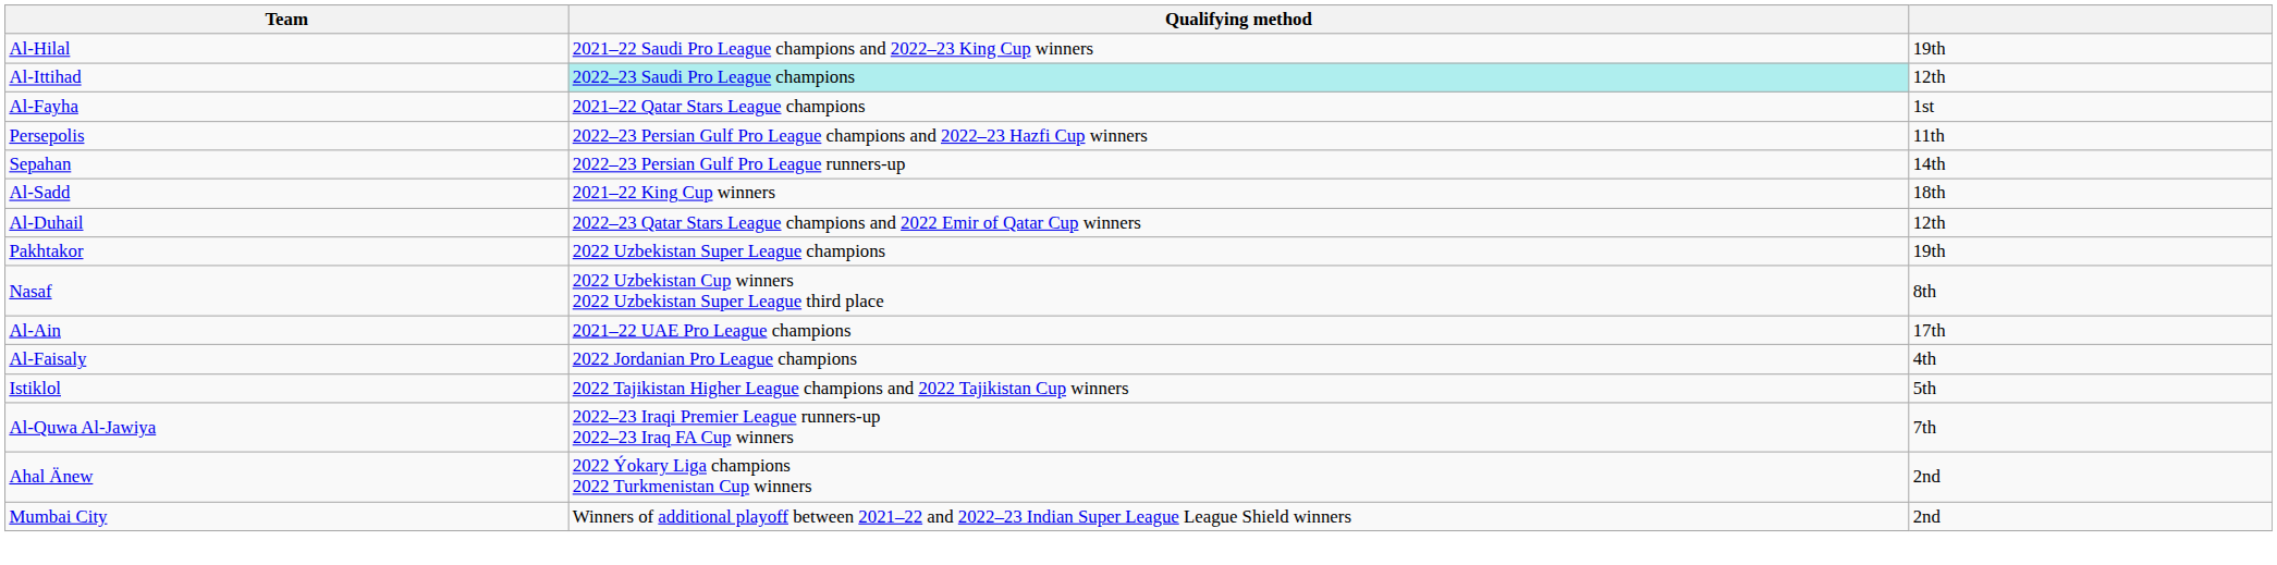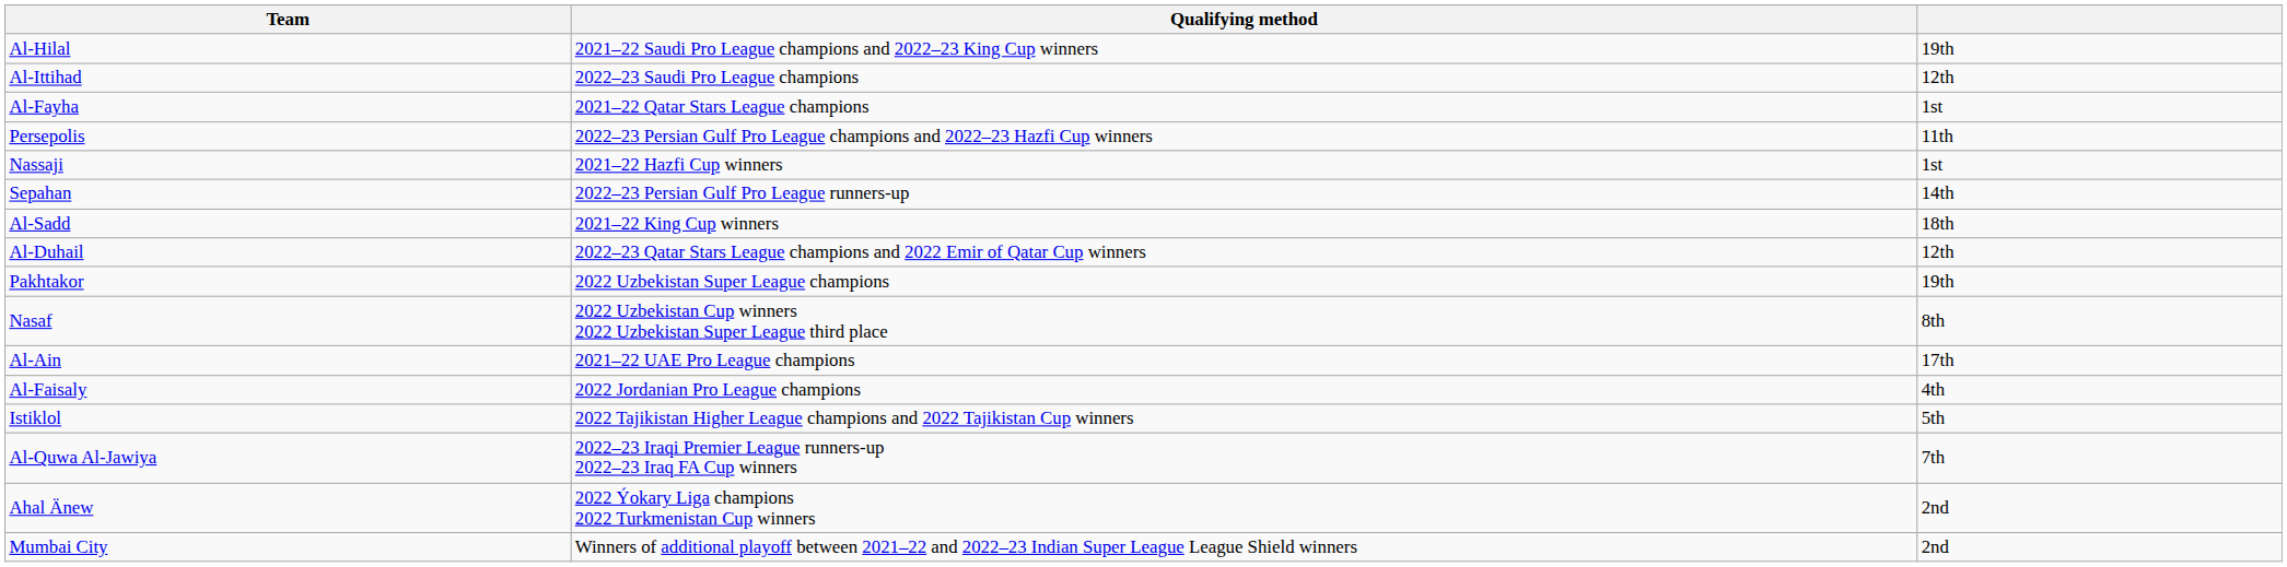Al-Ittihad | Qualifying method: paleturquoise background -> no background
+ row: Nassaji | 2021–22 Hazfi Cup winners | 1st
